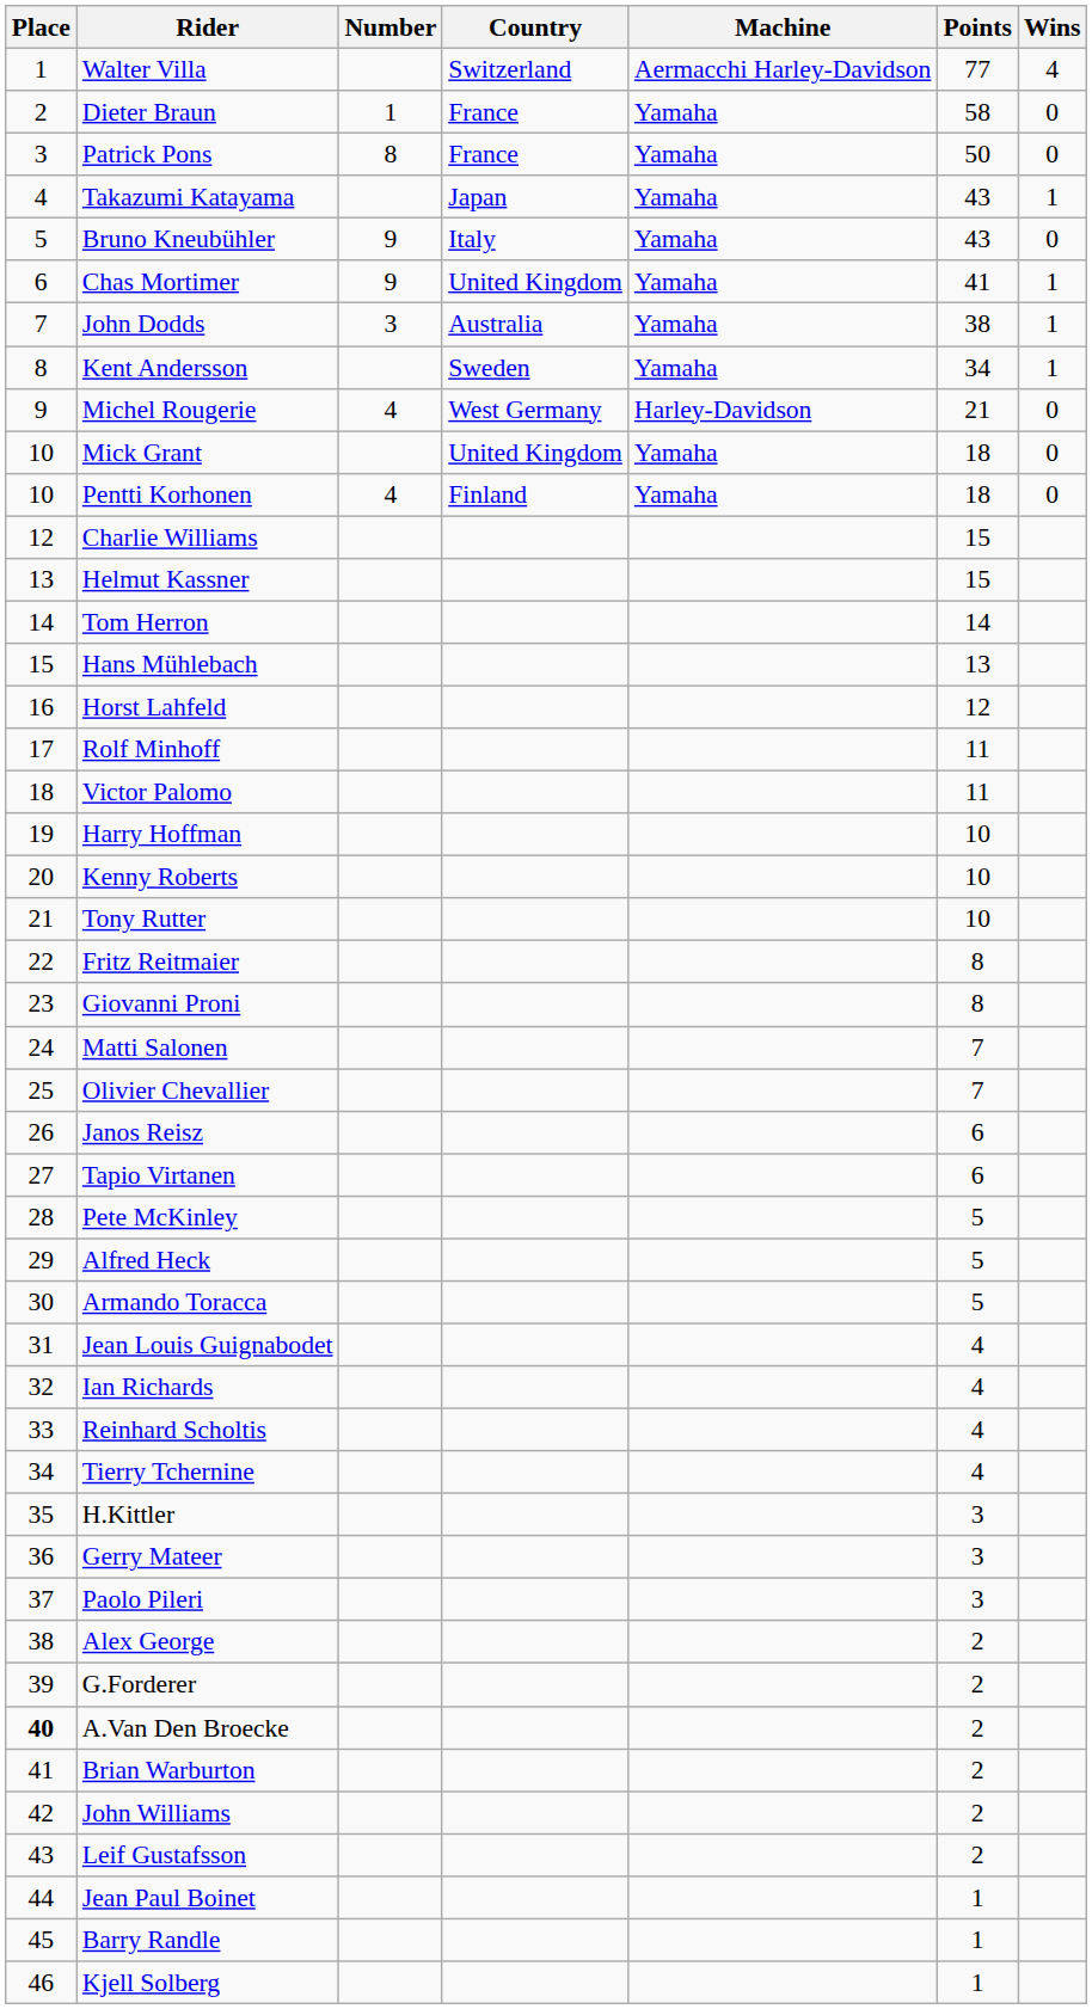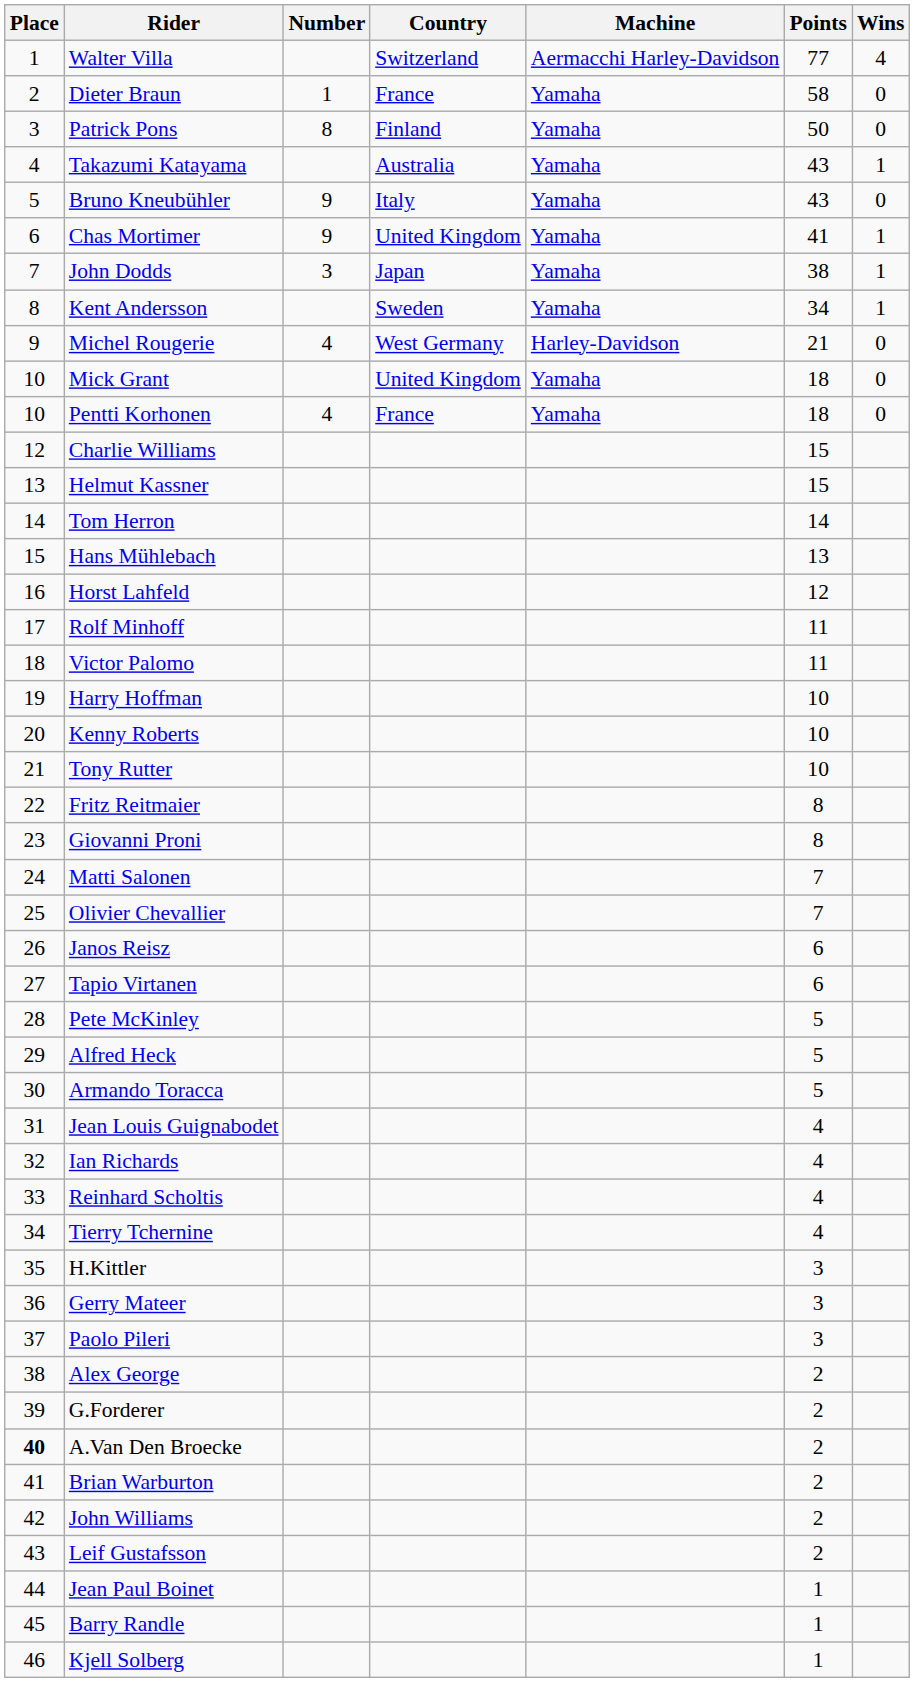Patrick Pons | Country: France -> Finland
Takazumi Katayama | Country: Japan -> Australia
John Dodds | Country: Australia -> Japan
Pentti Korhonen | Country: Finland -> France
